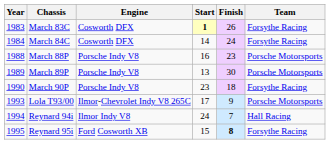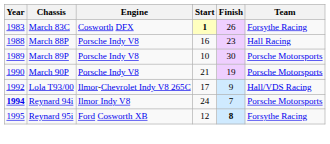- row: 1984 | March 84C | Cosworth DFX | 14 | 24 | Forsythe Racing
March 88P | Team: Porsche Motorsports -> Hall Racing
March 89P | Start: 13 -> 10
March 90P | Start: 23 -> 21
March 90P | Finish: 18 -> 19
March 90P | Team: Forsythe Racing -> Porsche Motorsports
Lola T93/00 | Year: 1993 -> 1992
Lola T93/00 | Team: Porsche Motorsports -> Hall/VDS Racing
Reynard 94i | Year: normal -> bold
Reynard 94i | Team: Hall Racing -> Porsche Motorsports
Reynard 95i | Start: 15 -> 12
